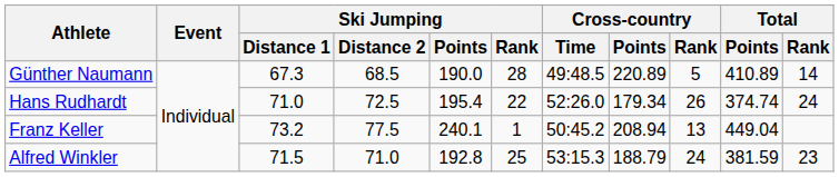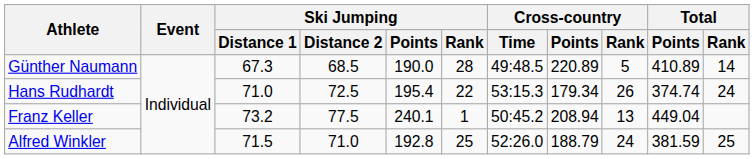Hans Rudhardt | Cross-country / Time: 52:26.0 -> 53:15.3
Alfred Winkler | Cross-country / Time: 53:15.3 -> 52:26.0
Alfred Winkler | Total / Rank: 23 -> 25
